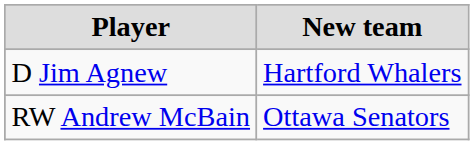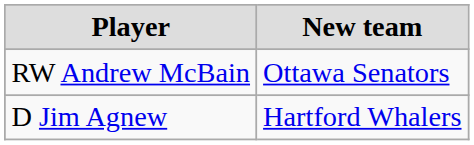rows swapped: RW Andrew McBain <-> D Jim Agnew
